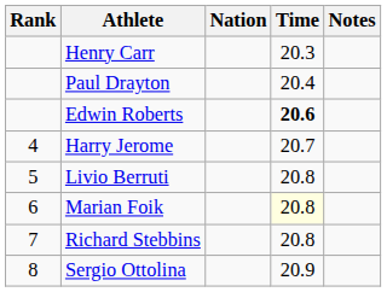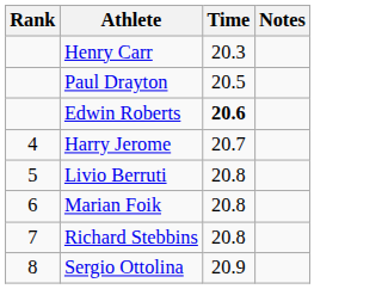- column: Nation
Paul Drayton | Time: 20.4 -> 20.5
Marian Foik | Time: lightyellow background -> no background
